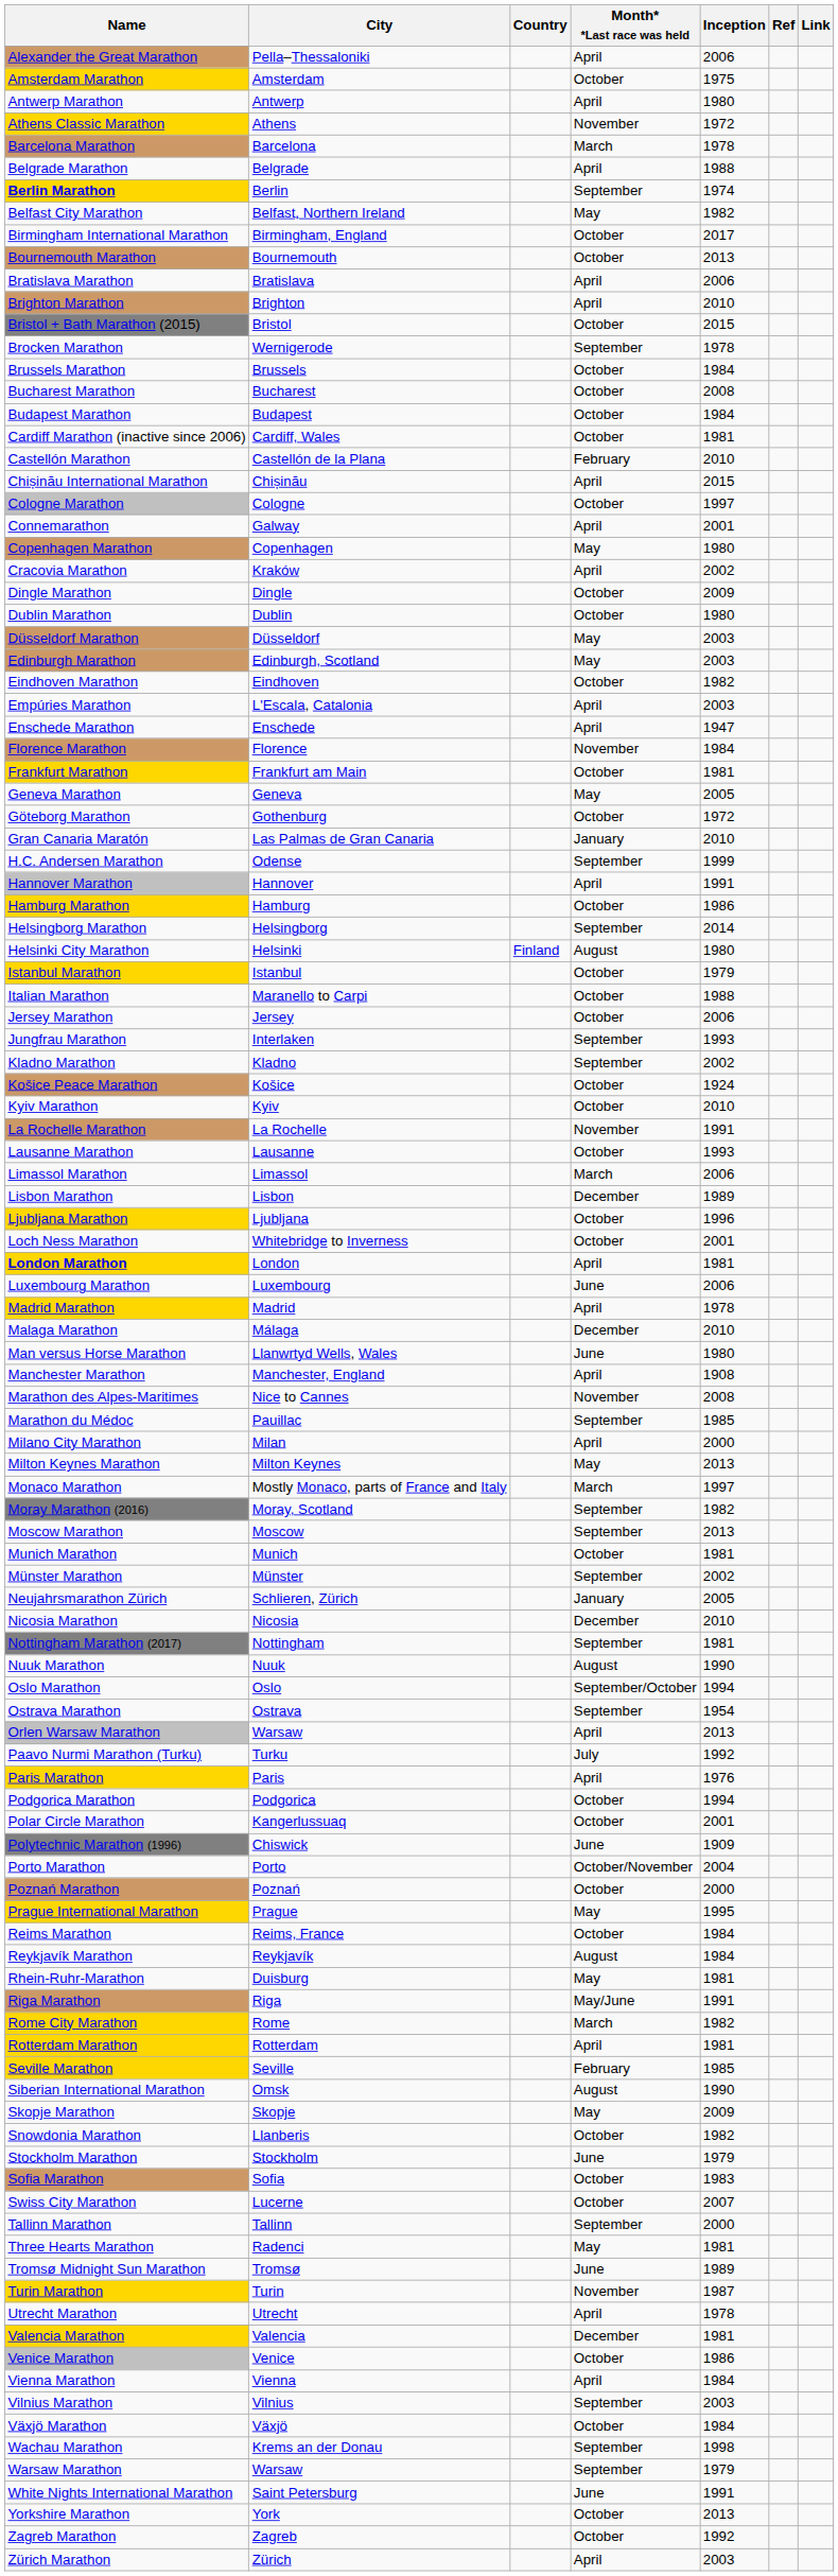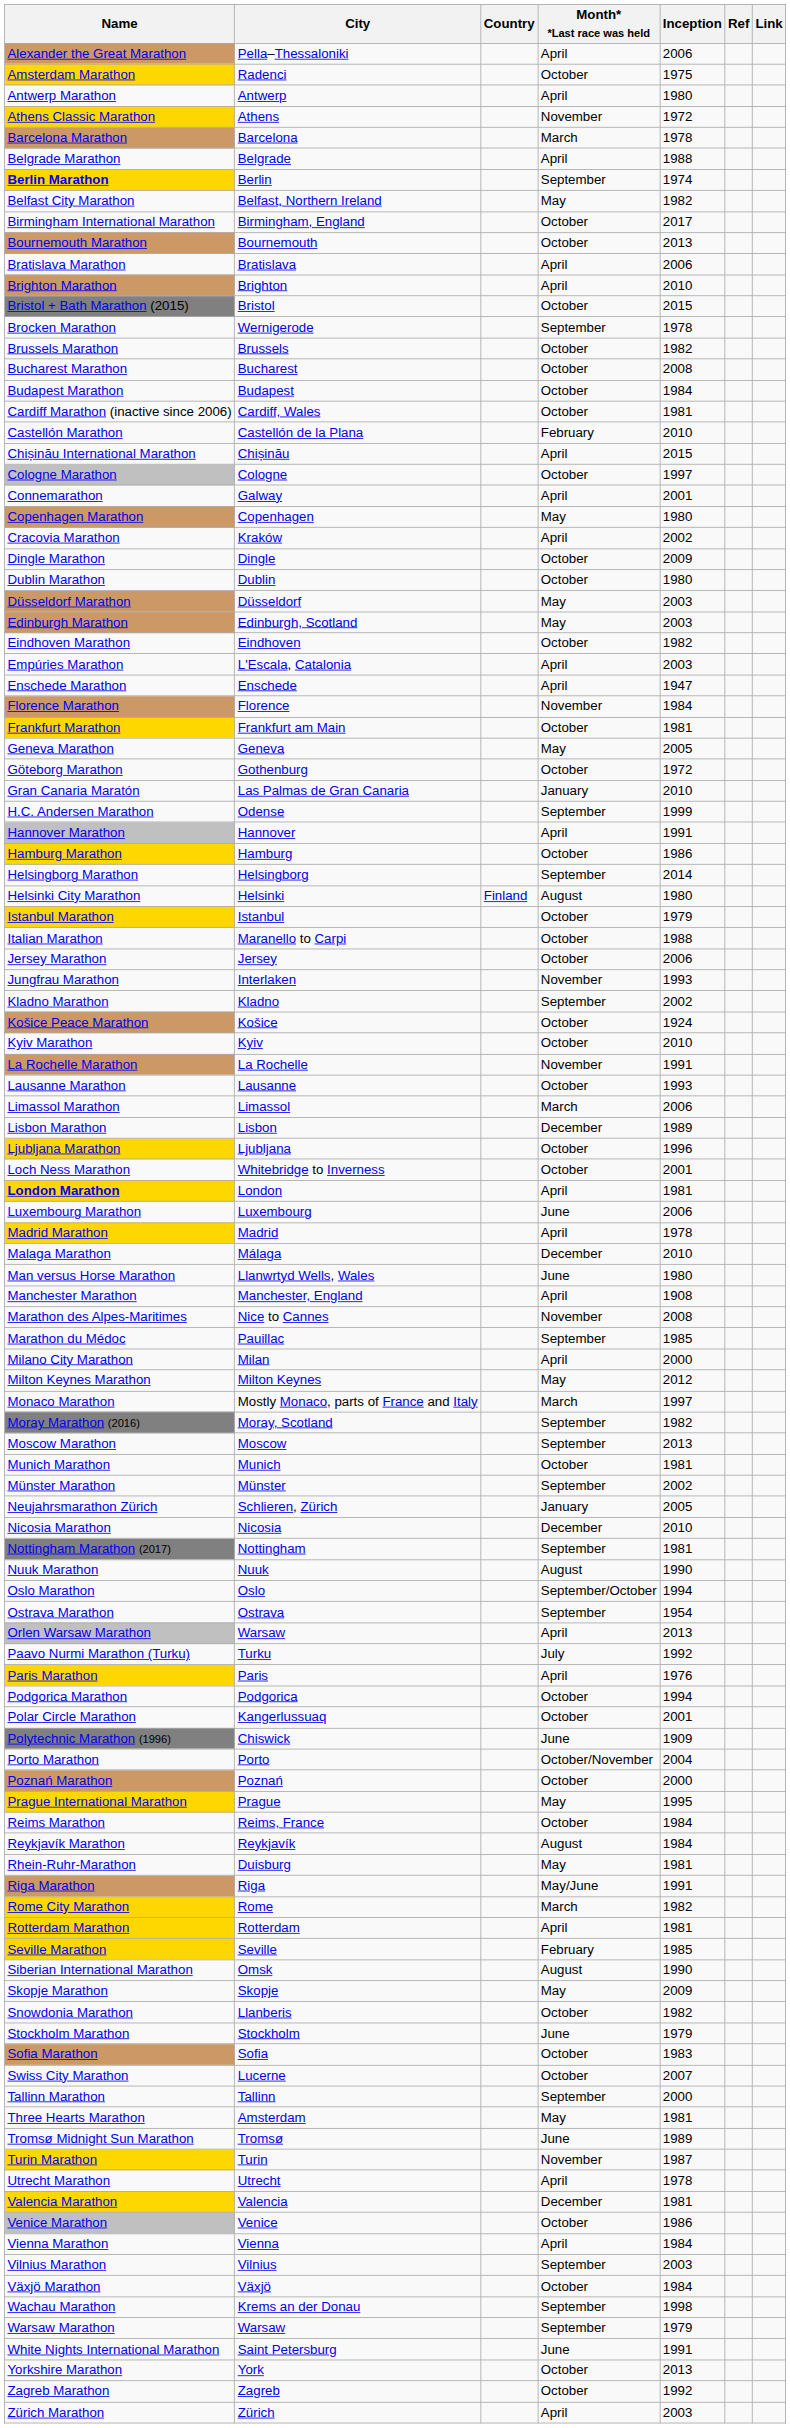Amsterdam Marathon | City: Amsterdam -> Radenci
Brussels Marathon | Inception: 1984 -> 1982
Jungfrau Marathon | Month* *Last race was held: September -> November
Milton Keynes Marathon | Inception: 2013 -> 2012
Three Hearts Marathon | City: Radenci -> Amsterdam
